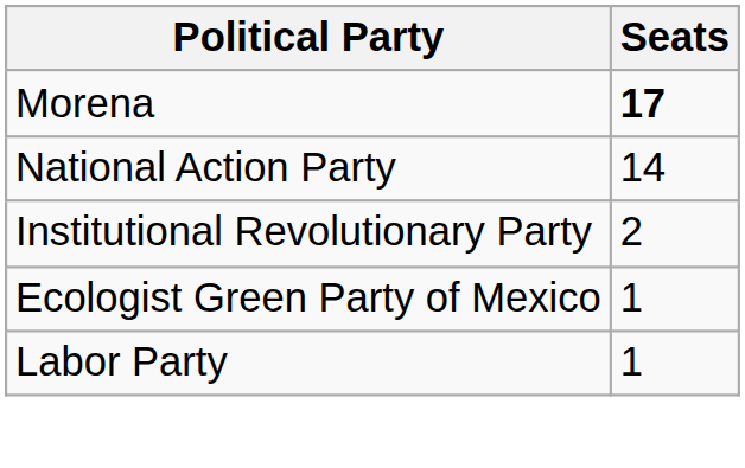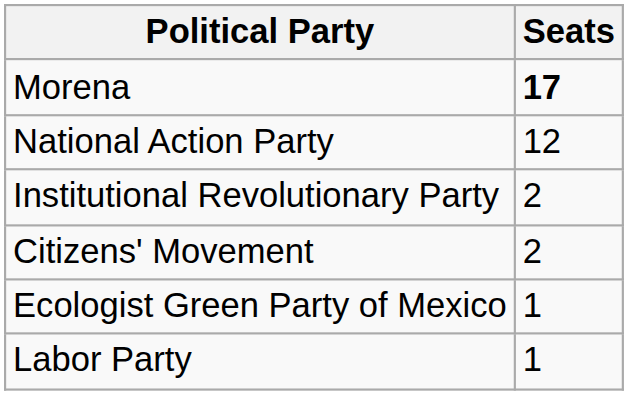National Action Party | Seats: 14 -> 12
+ row: Citizens' Movement | 2
